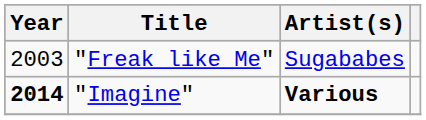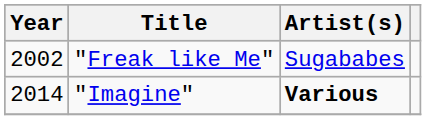"Freak like Me" | Year: 2003 -> 2002
"Imagine" | Year: bold -> normal
